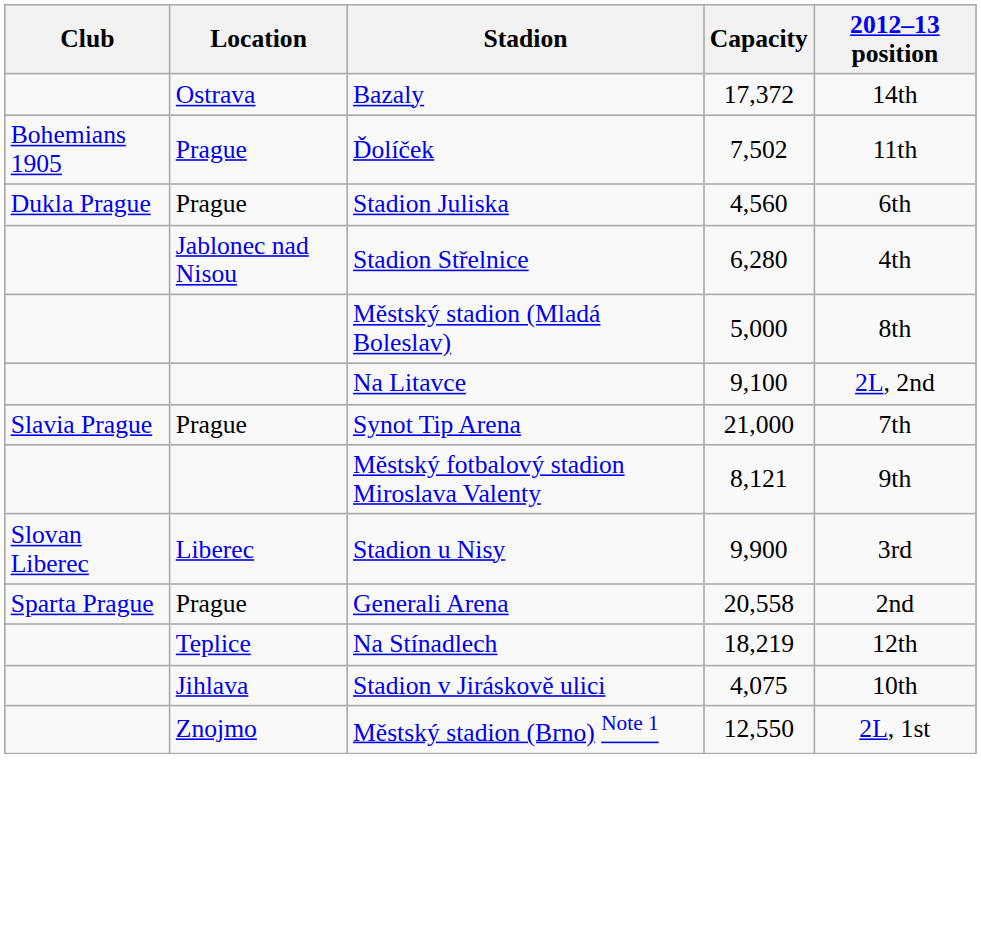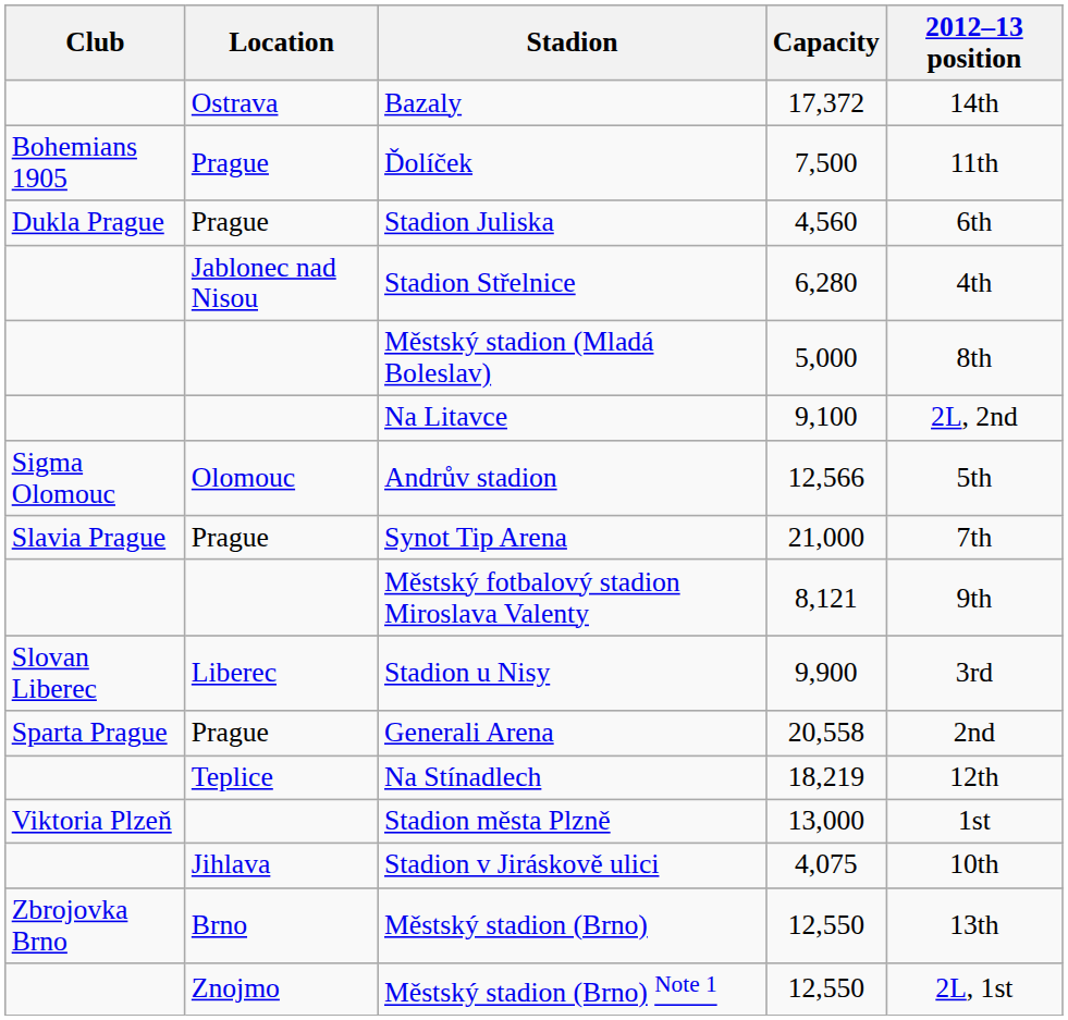Ďolíček | Capacity: 7,502 -> 7,500
+ row: Sigma Olomouc | Olomouc | Andrův stadion | 12,566 | 5th
+ row: Viktoria Plzeň | Stadion města Plzně | 13,000 | 1st
+ row: Zbrojovka Brno | Brno | Městský stadion (Brno) | 12,550 | 13th
